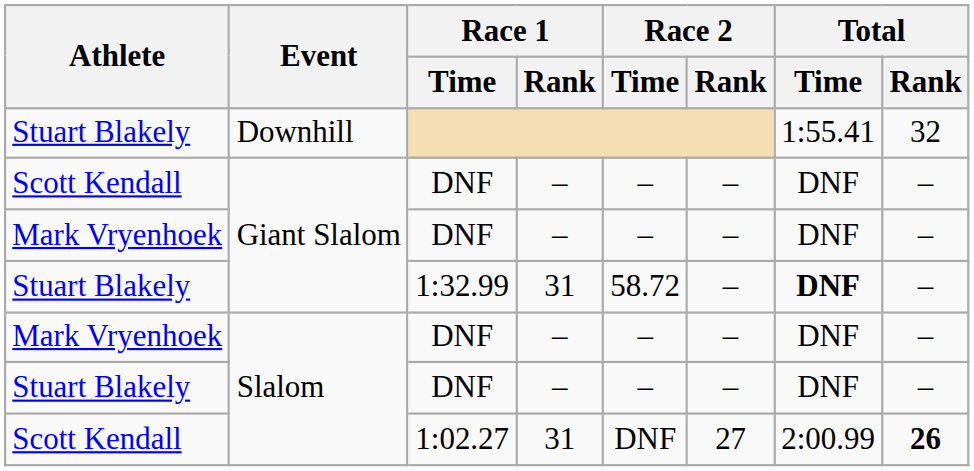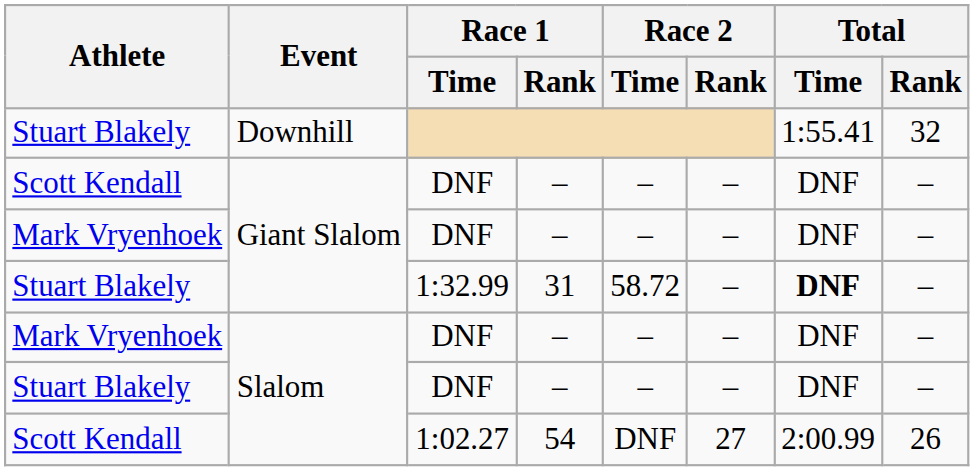1:02.27 | Race 1 / Rank: 31 -> 54
1:02.27 | Total / Rank: bold -> normal
